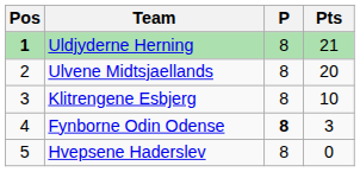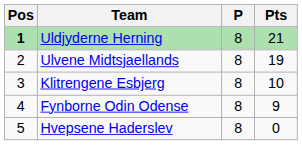Ulvene Midtsjaellands | Pts: 20 -> 19
Fynborne Odin Odense | P: bold -> normal
Fynborne Odin Odense | Pts: 3 -> 9
